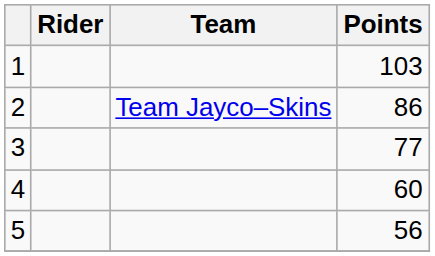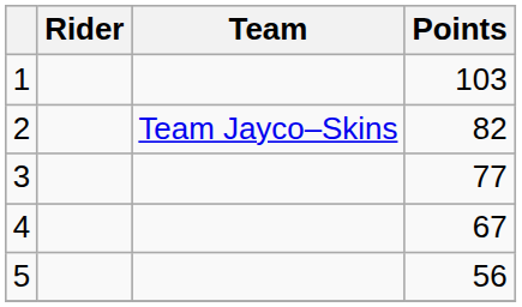2 | Points: 86 -> 82
4 | Points: 60 -> 67
